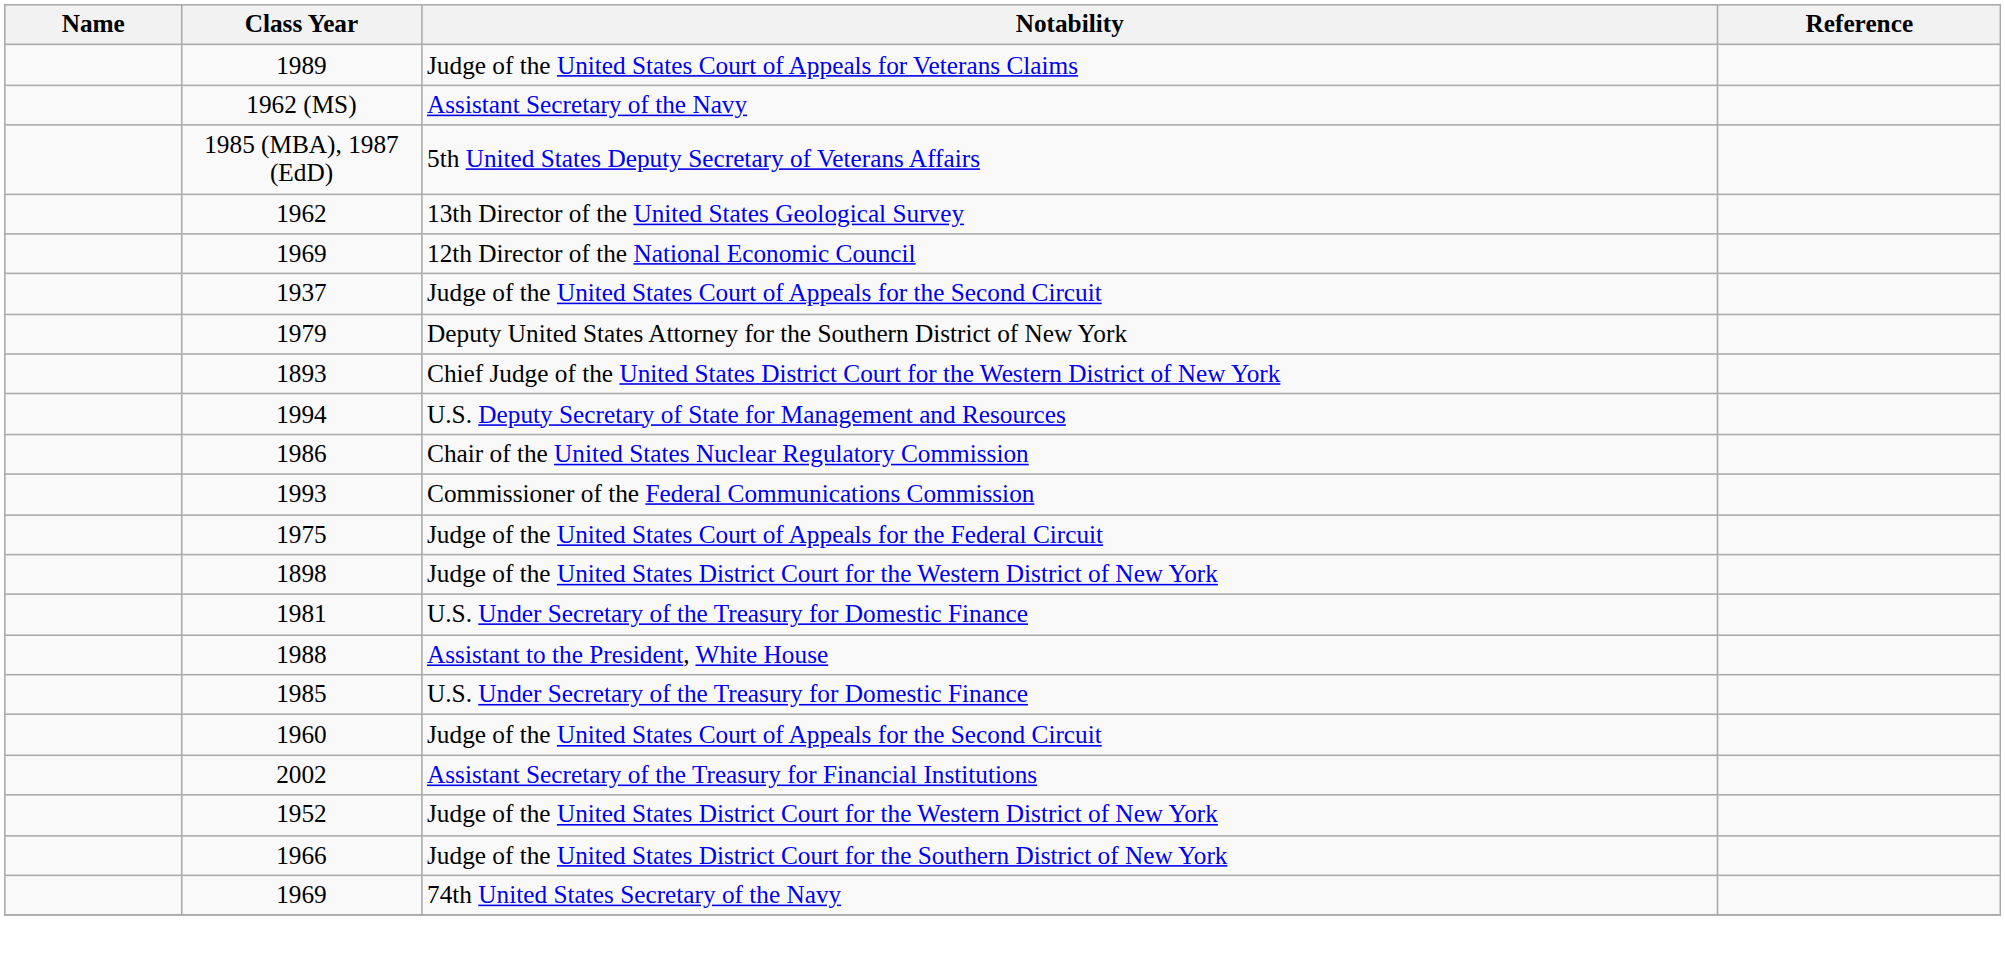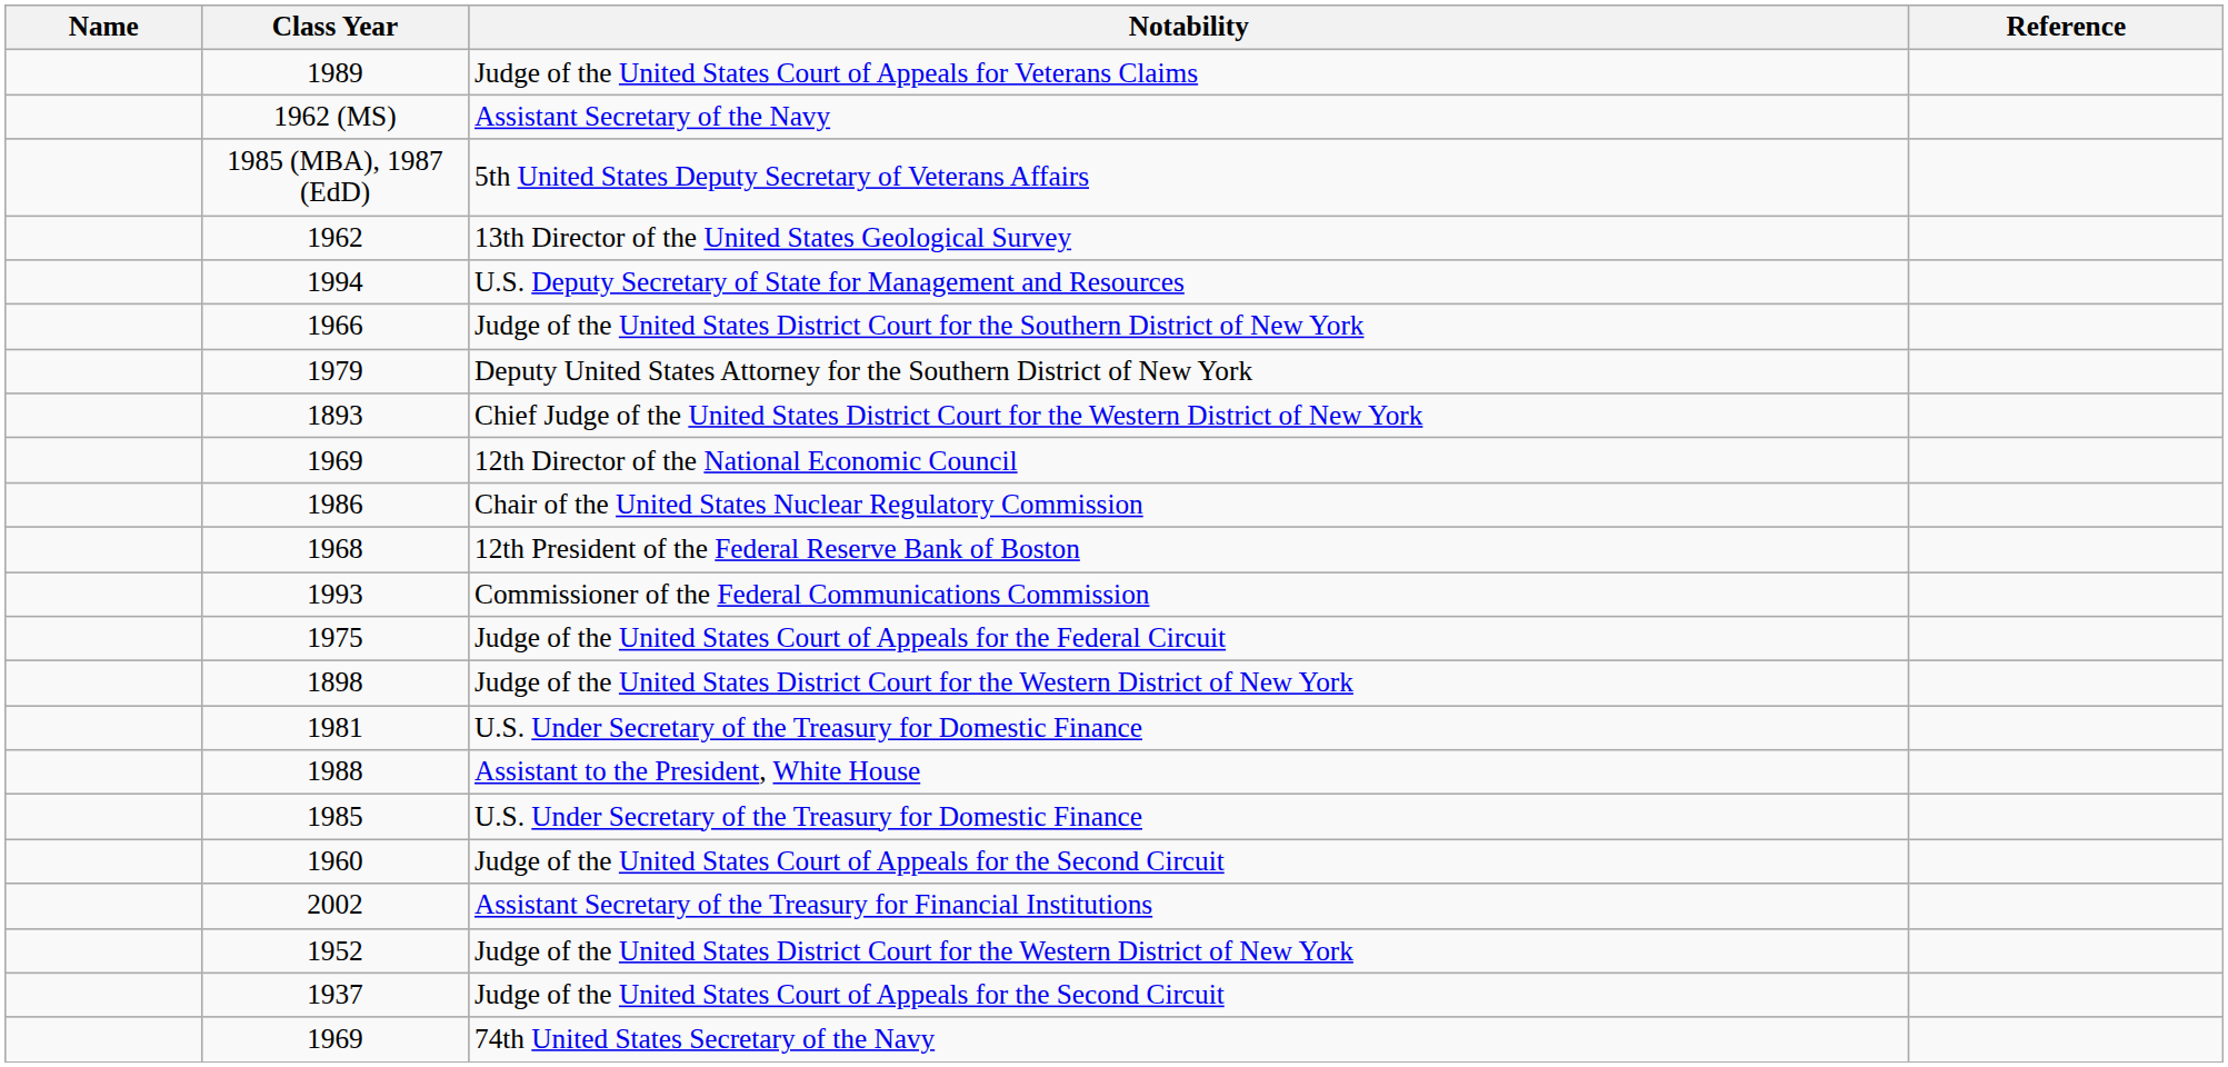rows swapped: 1994 <-> 1969 / 12th Director of the National Economic Council
rows swapped: 1966 <-> 1937
+ row: 1968 | 12th President of the Federal Reserve Bank of Boston
